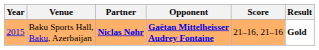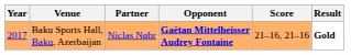Baku Sports Hall, Baku, Azerbaijan | Year: 2015 -> 2017
Baku Sports Hall, Baku, Azerbaijan | Partner: bold -> normal
